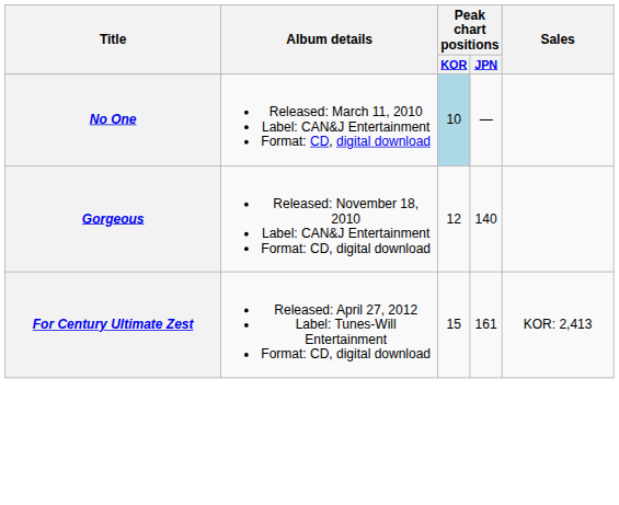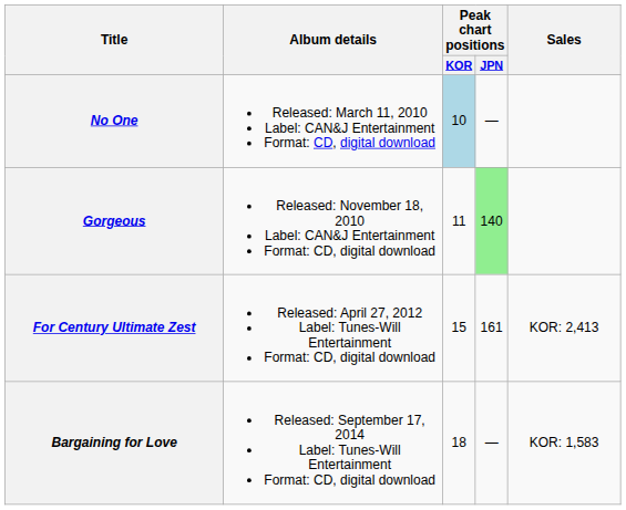Gorgeous | Peak chart positions / KOR: 12 -> 11
Gorgeous | Peak chart positions / JPN: no background -> lightgreen background
+ row: Bargaining for Love | Released: September 17, 2014 Label: Tunes-Will Entertainment Format: CD, digital download | 18 | — | KOR: 1,583
